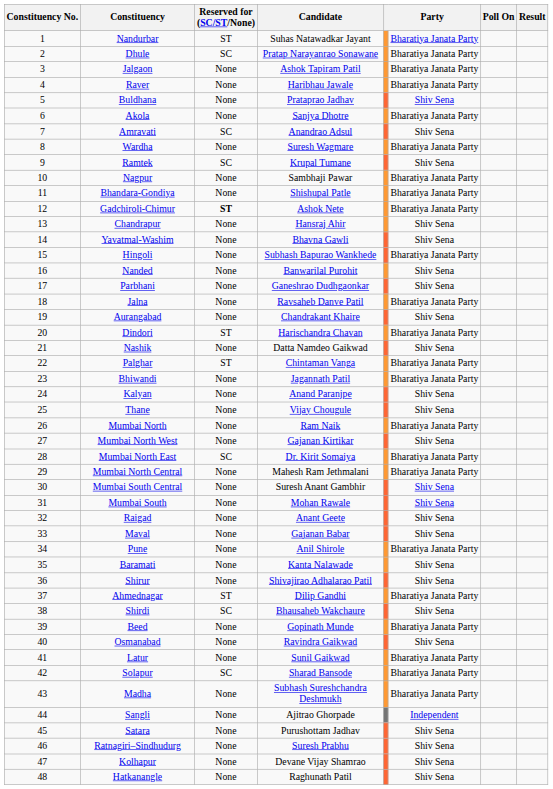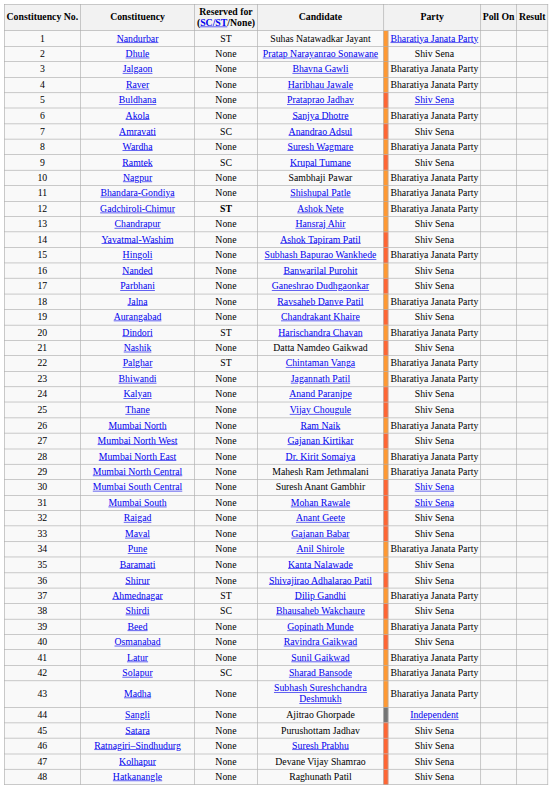Dhule | Reserved for (SC/ST/None): SC -> None
Dhule | column 6: Bharatiya Janata Party -> Shiv Sena
Jalgaon | Candidate: Ashok Tapiram Patil -> Bhavna Gawli
Yavatmal-Washim | Candidate: Bhavna Gawli -> Ashok Tapiram Patil
Mumbai North East | Reserved for (SC/ST/None): SC -> None
